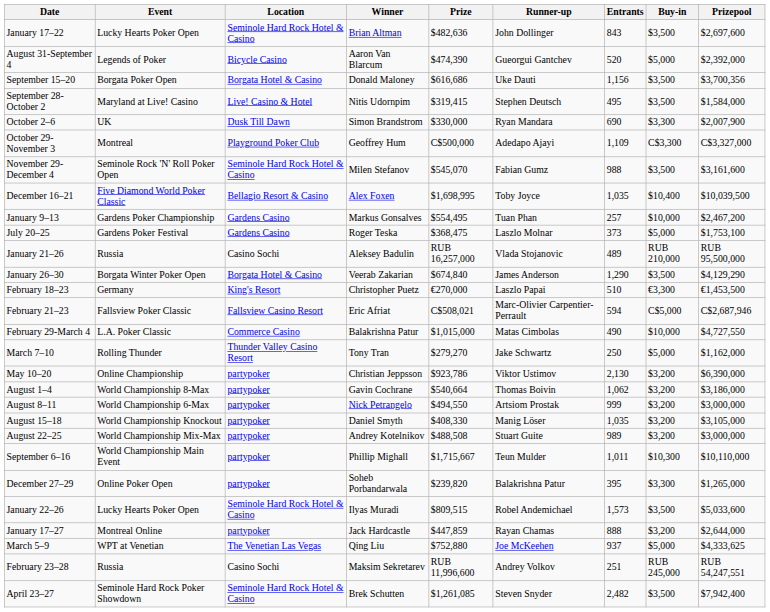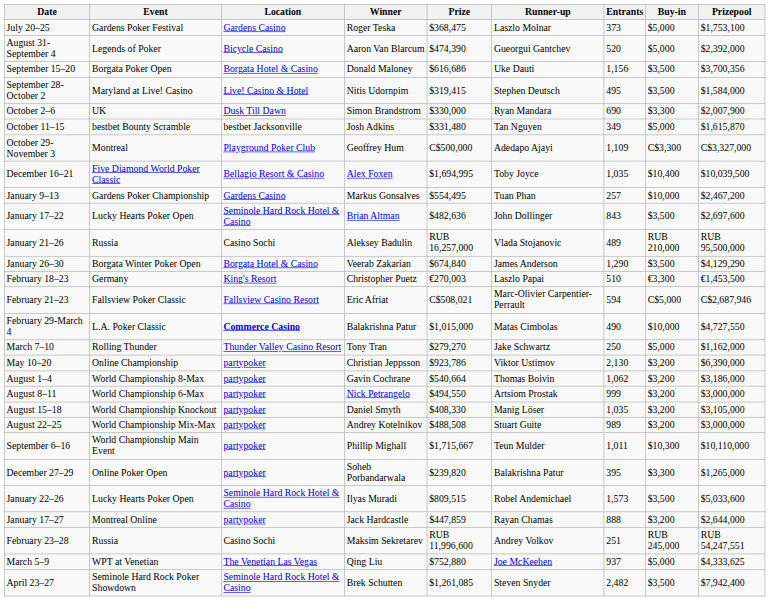rows swapped: July 20–25 <-> January 17–22
+ row: October 11–15 | bestbet Bounty Scramble | bestbet Jacksonville | Josh Adkins | $331,480 | Tan Nguyen | 349 | $5,000 | $1,615,870
- row: November 29-December 4 | Seminole Rock 'N' Roll Poker Open | Seminole Hard Rock Hotel & Casino | Milen Stefanov | $545,070 | Fabian Gumz | 988 | $3,500 | $3,161,600
December 16–21 | Prize: $1,698,995 -> $1,694,995
February 18–23 | Prize: €270,000 -> €270,003
February 29-March 4 | Location: normal -> bold
rows swapped: February 23–28 <-> March 5–9
